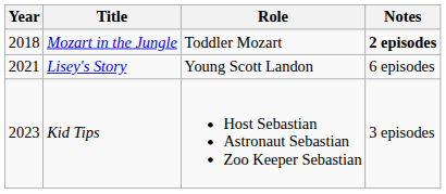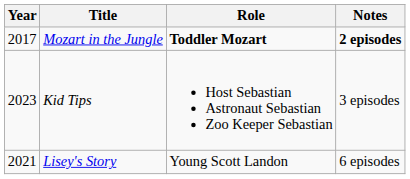Mozart in the Jungle | Year: 2018 -> 2017
Mozart in the Jungle | Role: normal -> bold
rows swapped: Lisey's Story <-> Kid Tips
